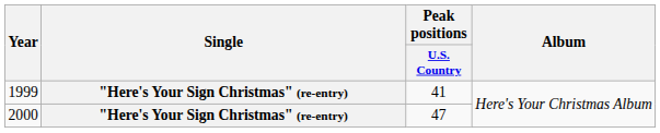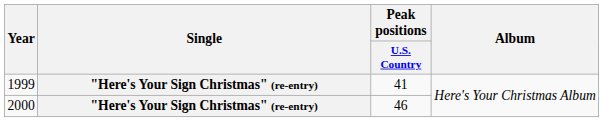2000 | Peak positions / U.S. Country: 47 -> 46
